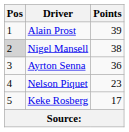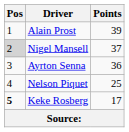Nigel Mansell | Points: 38 -> 37
Nelson Piquet | Points: 23 -> 25
Keke Rosberg | Pos: normal -> bold
